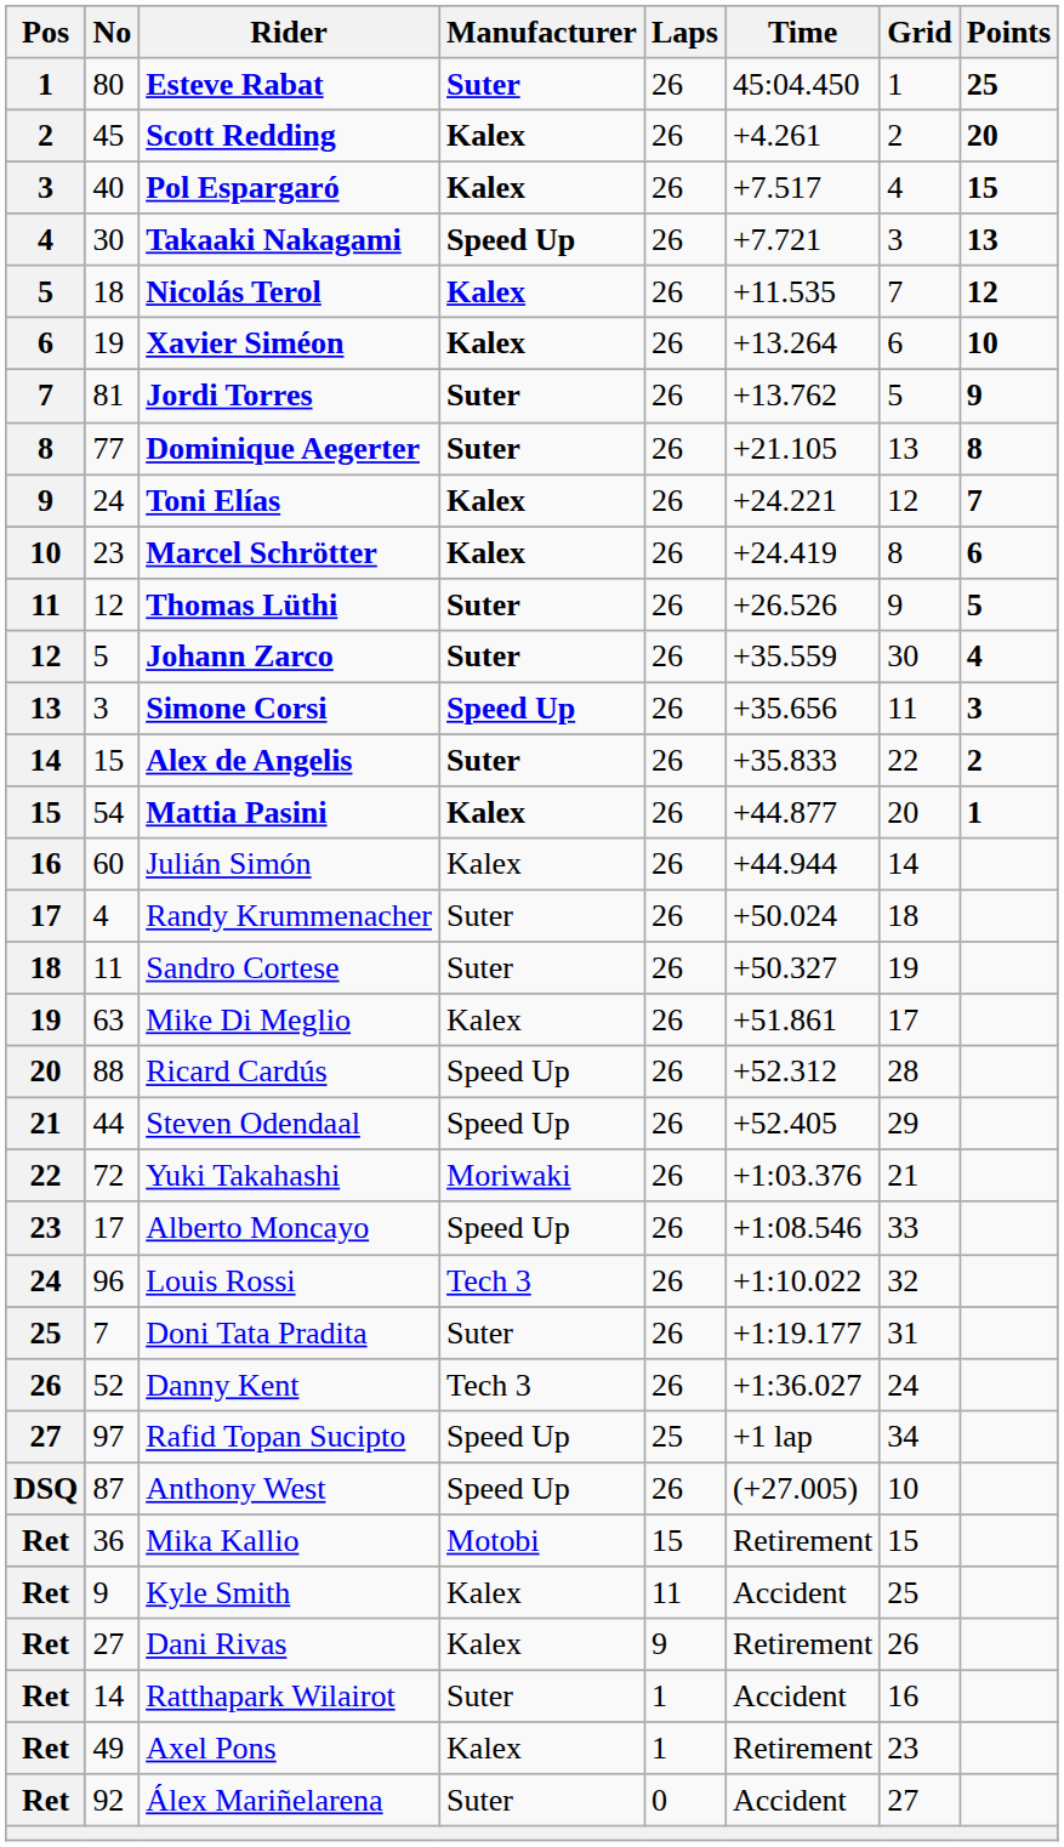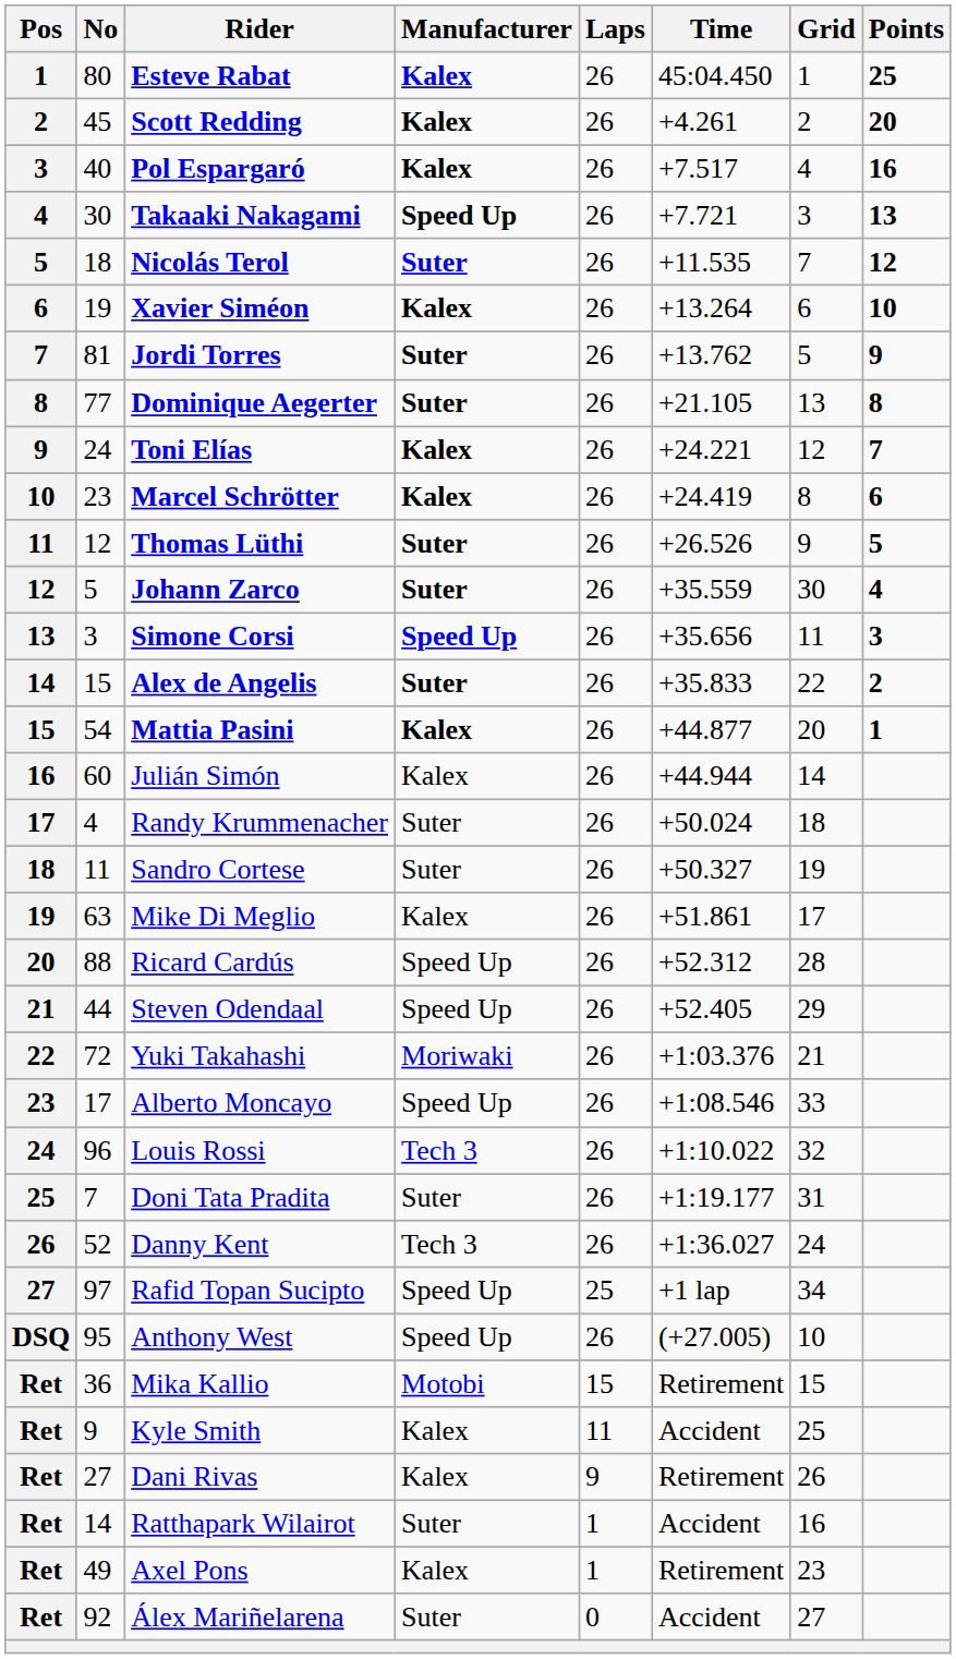Esteve Rabat | Manufacturer: Suter -> Kalex
Pol Espargaró | Points: 15 -> 16
Nicolás Terol | Manufacturer: Kalex -> Suter
Anthony West | No: 87 -> 95
